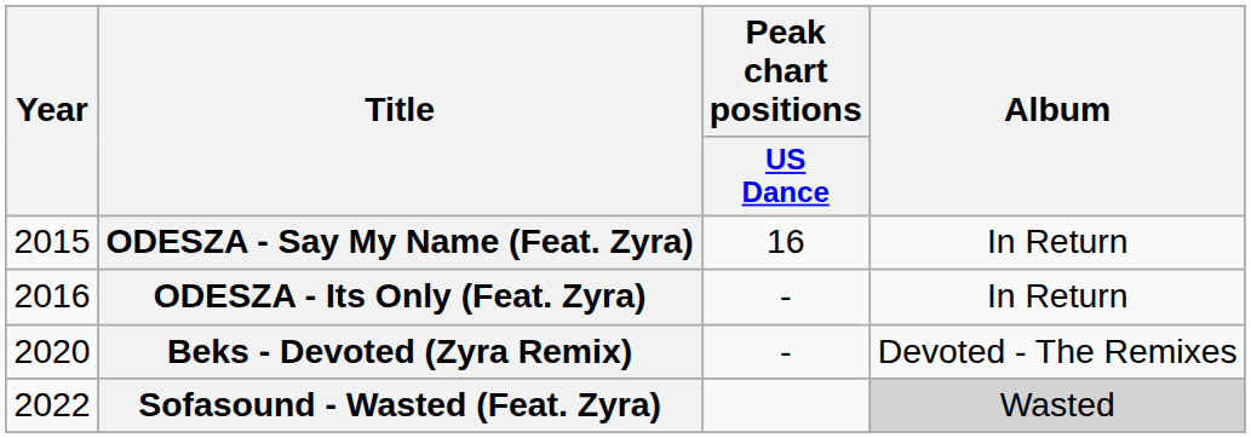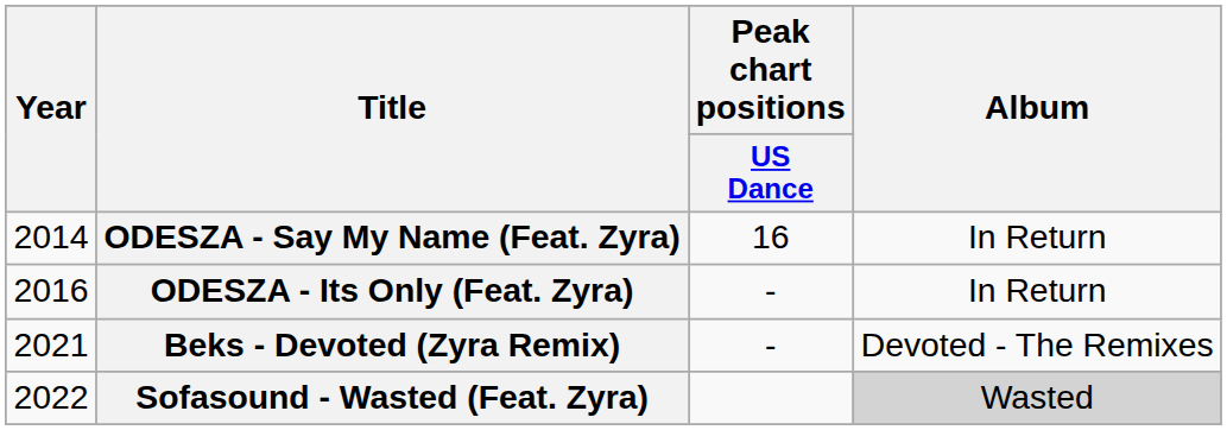ODESZA - Say My Name (Feat. Zyra) | Year: 2015 -> 2014
Beks - Devoted (Zyra Remix) | Year: 2020 -> 2021
